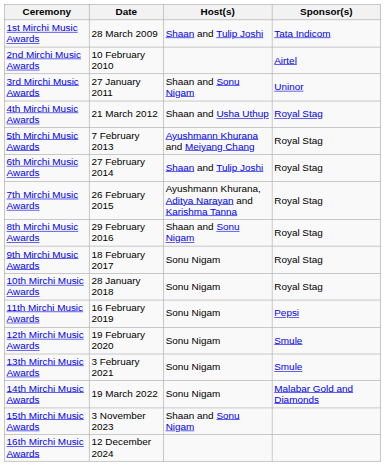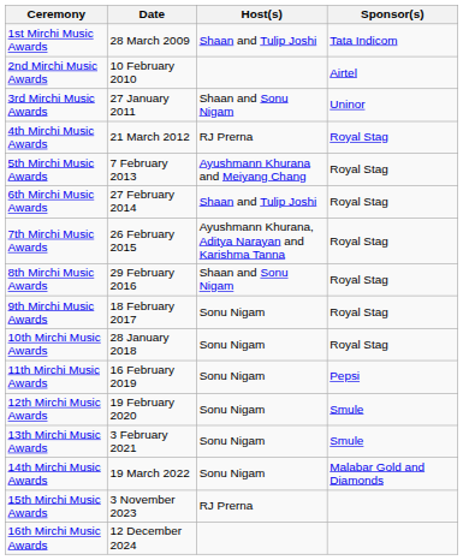4th Mirchi Music Awards | Host(s): Shaan and Usha Uthup -> RJ Prerna
15th Mirchi Music Awards | Host(s): Shaan and Sonu Nigam -> RJ Prerna
